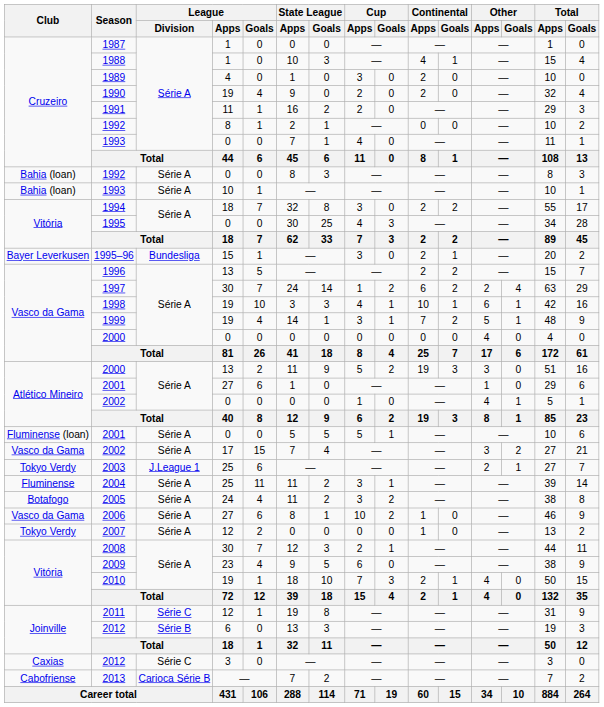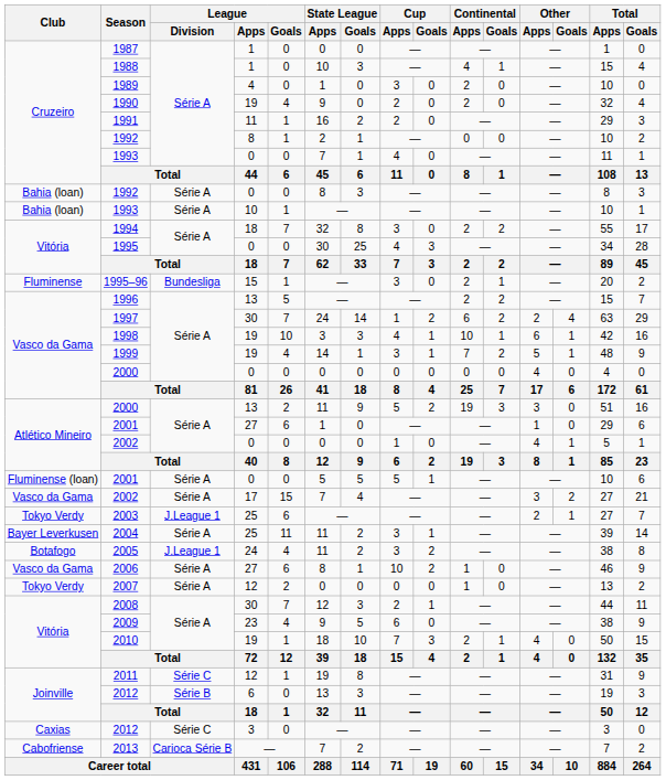1995–96 | Club: Bayer Leverkusen -> Fluminense
2004 | Club: Fluminense -> Bayer Leverkusen
2005 | League / Division: Série A -> J.League 1
